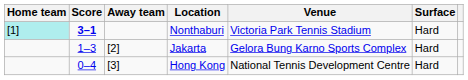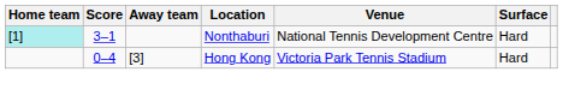Nonthaburi | Score: bold -> normal
Nonthaburi | Venue: Victoria Park Tennis Stadium -> National Tennis Development Centre
- row: 1–3 | [2] | Jakarta | Gelora Bung Karno Sports Complex | Hard
Hong Kong | Venue: National Tennis Development Centre -> Victoria Park Tennis Stadium
